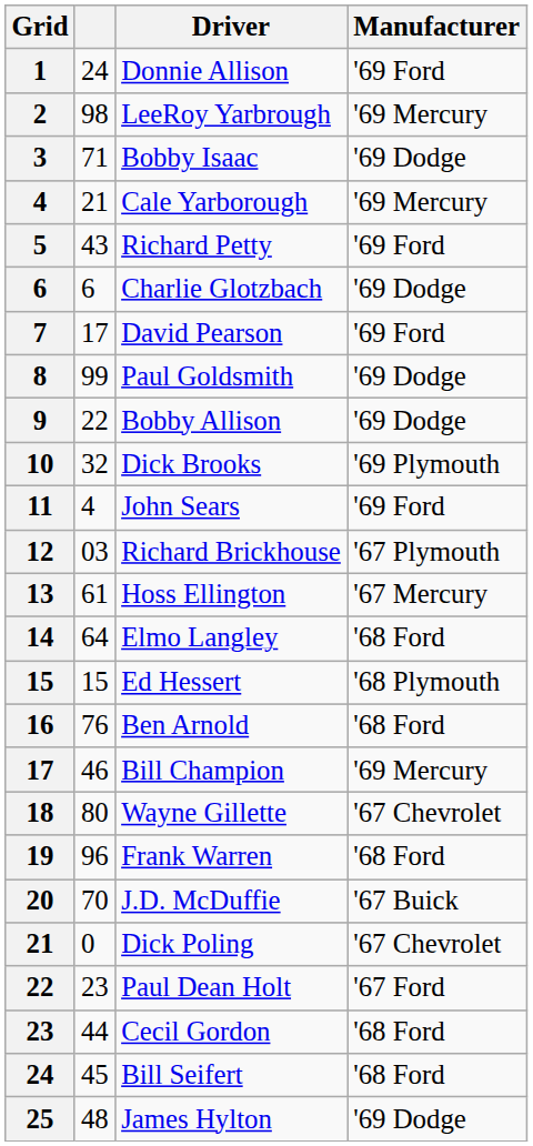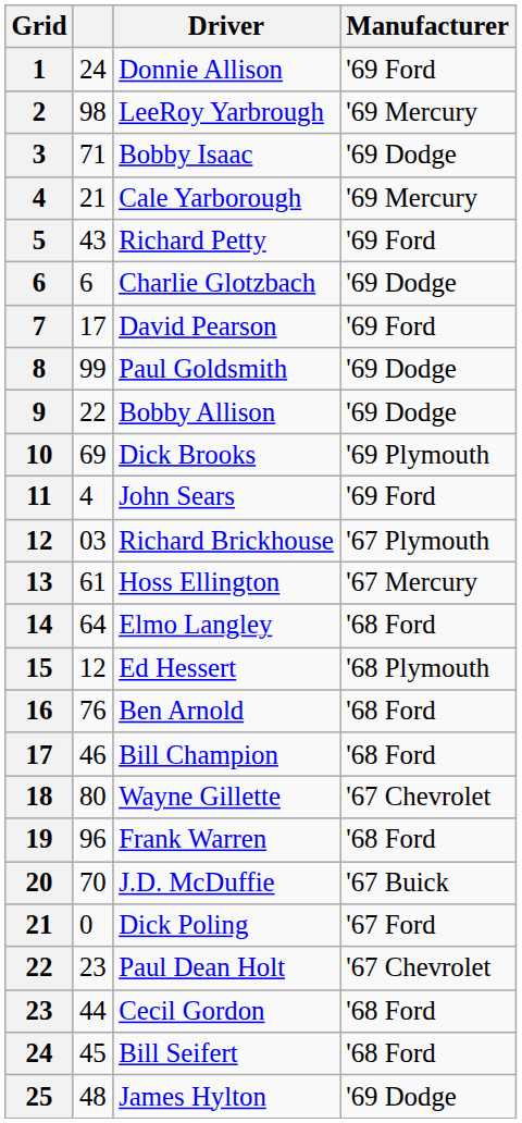Dick Brooks | column 2: 32 -> 69
Ed Hessert | column 2: 15 -> 12
Bill Champion | Manufacturer: '69 Mercury -> '68 Ford
Dick Poling | Manufacturer: '67 Chevrolet -> '67 Ford
Paul Dean Holt | Manufacturer: '67 Ford -> '67 Chevrolet
